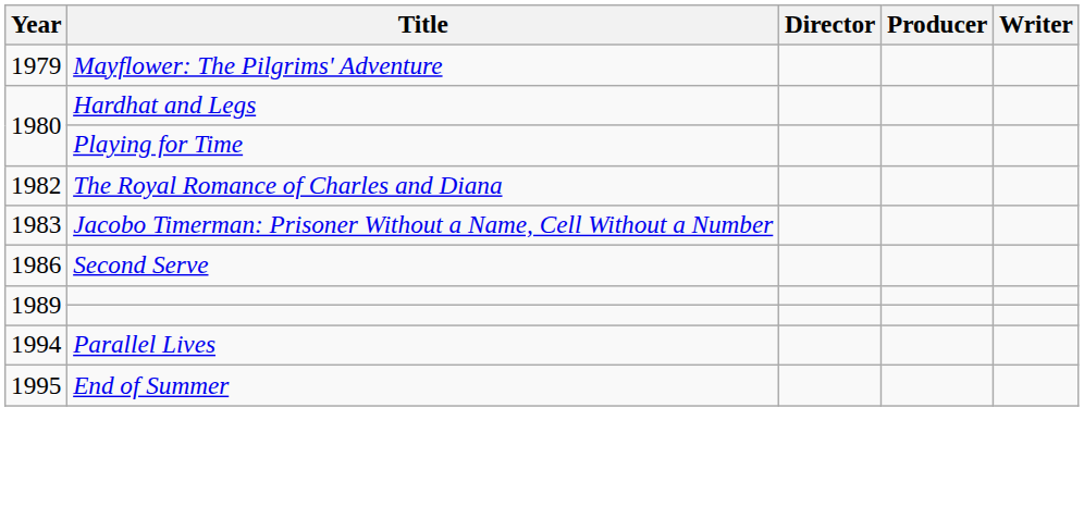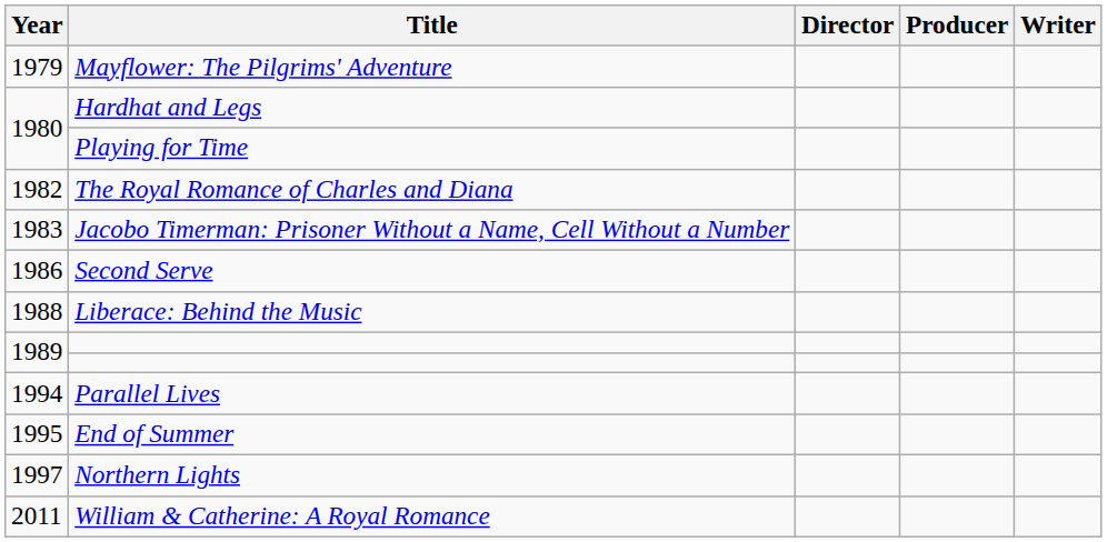+ row: 1988 | Liberace: Behind the Music
+ row: 1997 | Northern Lights
+ row: 2011 | William & Catherine: A Royal Romance
